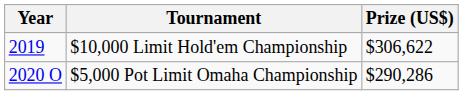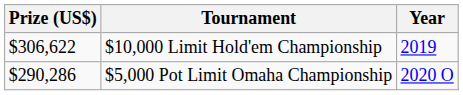columns swapped: Year <-> Prize (US$)
